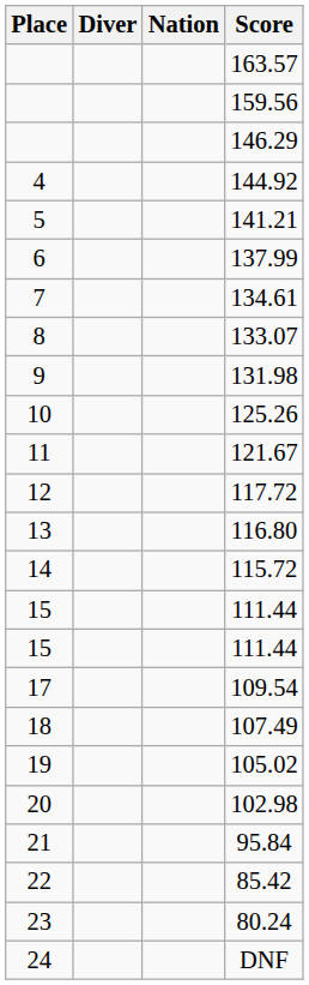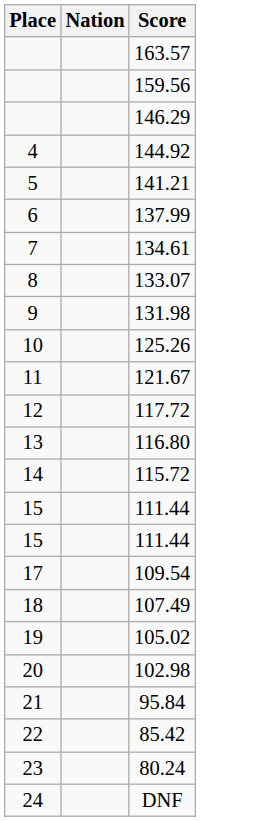- column: Diver
